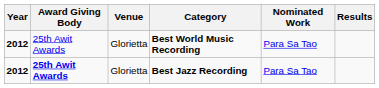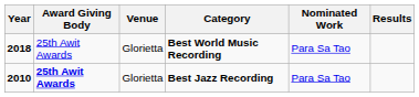Best World Music Recording | Year: 2012 -> 2018
Best Jazz Recording | Year: 2012 -> 2010
